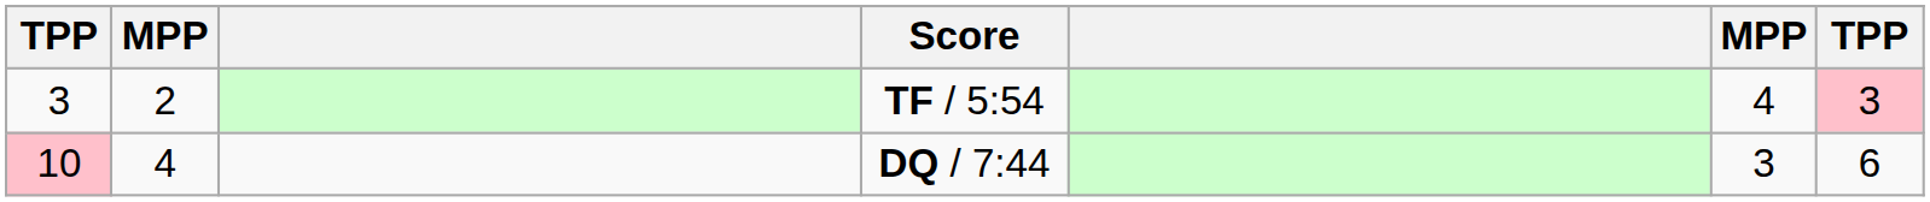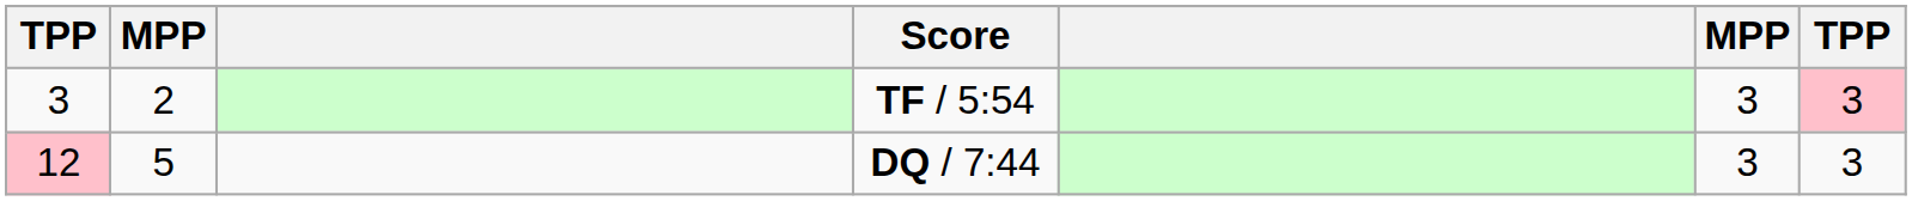TF / 5:54 | column 6: 4 -> 3
DQ / 7:44 | column 1: 10 -> 12
DQ / 7:44 | column 2: 4 -> 5
DQ / 7:44 | column 7: 6 -> 3
